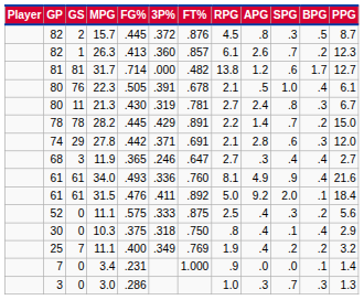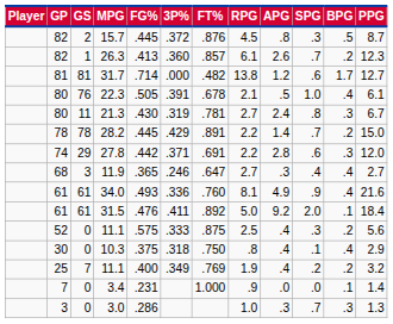27.8 | RPG: 2.1 -> 2.2
